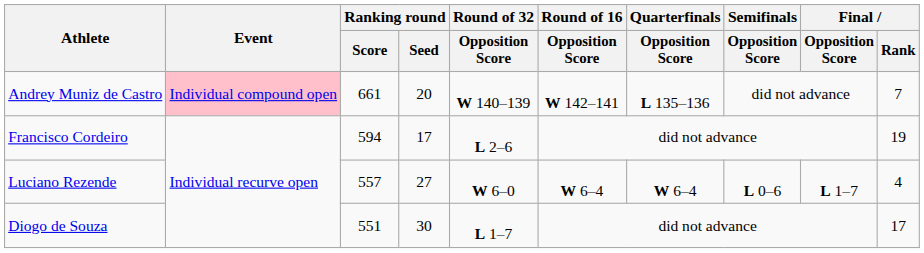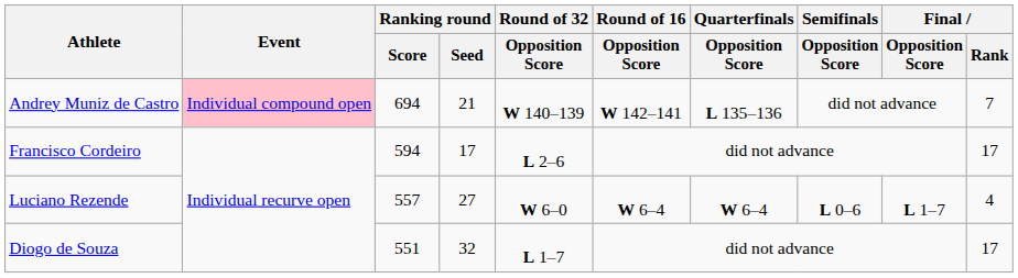Andrey Muniz de Castro | Ranking round / Score: 661 -> 694
Andrey Muniz de Castro | Ranking round / Seed: 20 -> 21
Francisco Cordeiro | Final / Rank: 19 -> 17
Diogo de Souza | Ranking round / Seed: 30 -> 32
